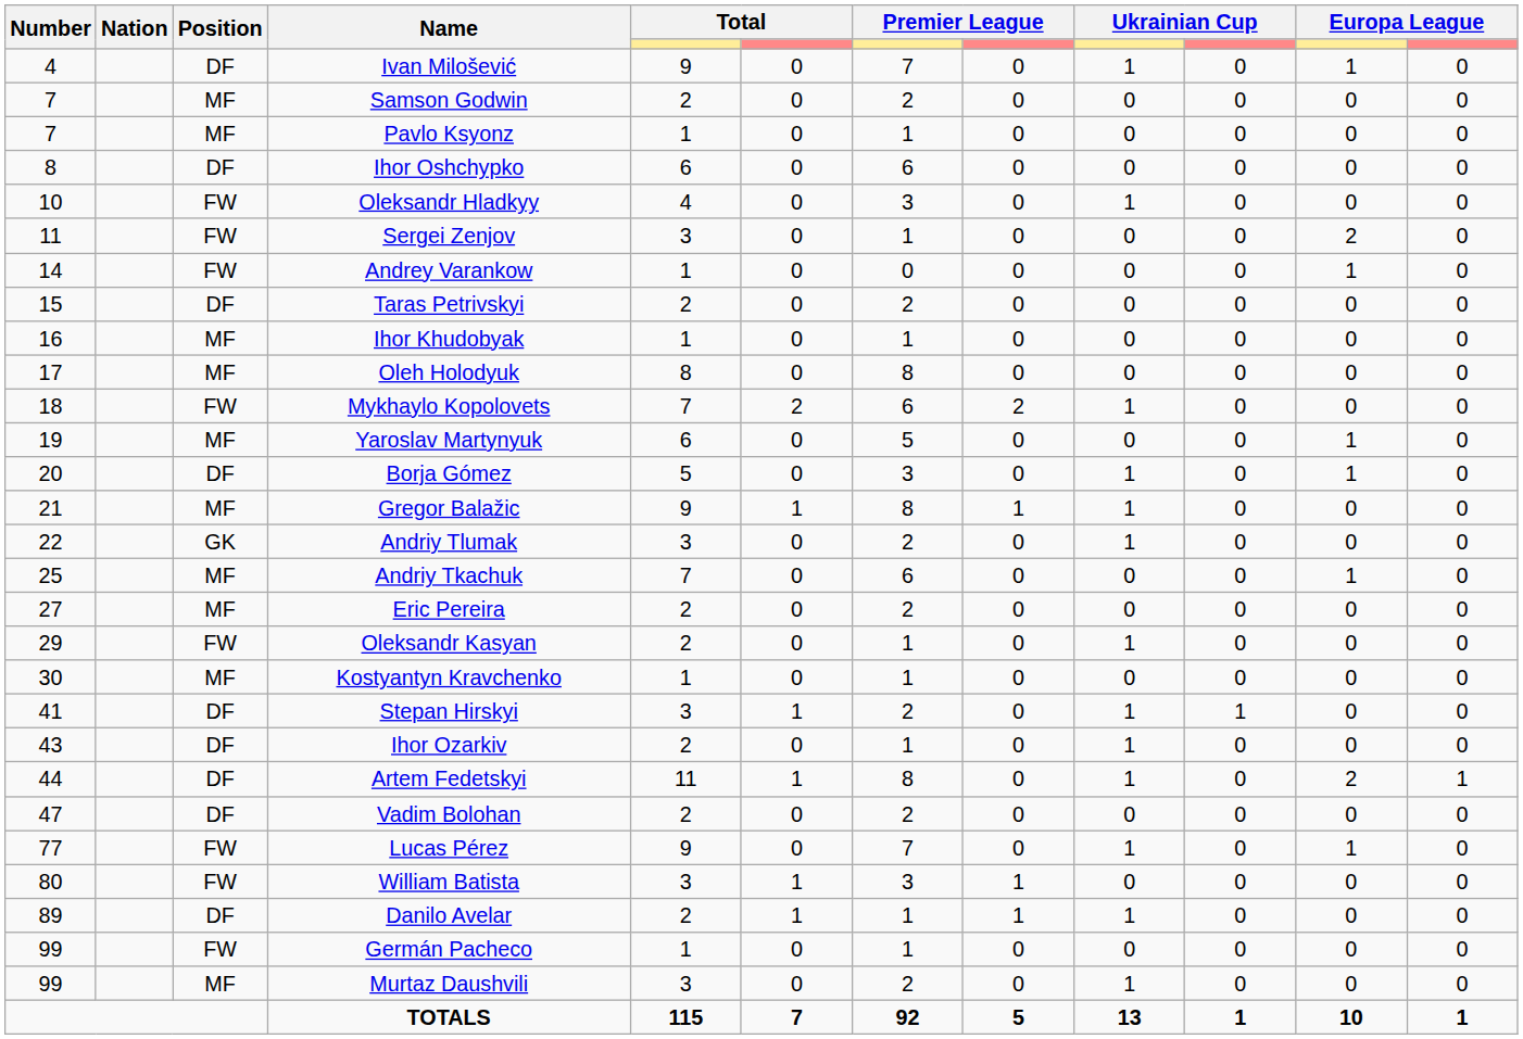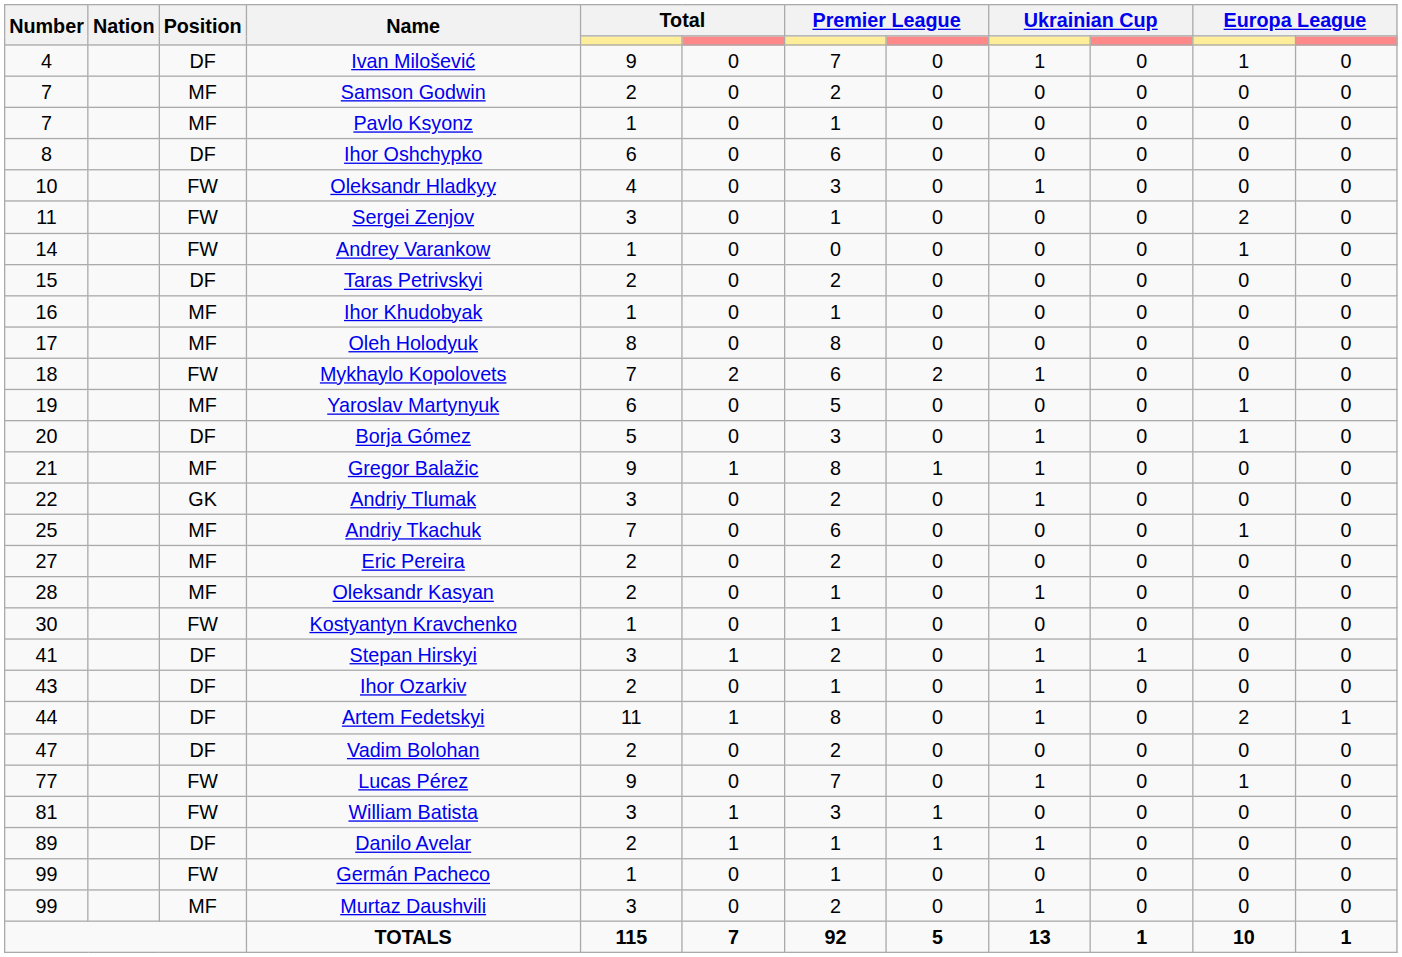Oleksandr Kasyan | Number: 29 -> 28
Oleksandr Kasyan | Position: FW -> MF
Kostyantyn Kravchenko | Position: MF -> FW
William Batista | Number: 80 -> 81
